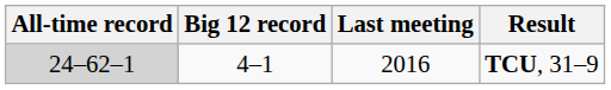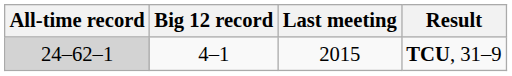TCU, 31–9 | Last meeting: 2016 -> 2015
